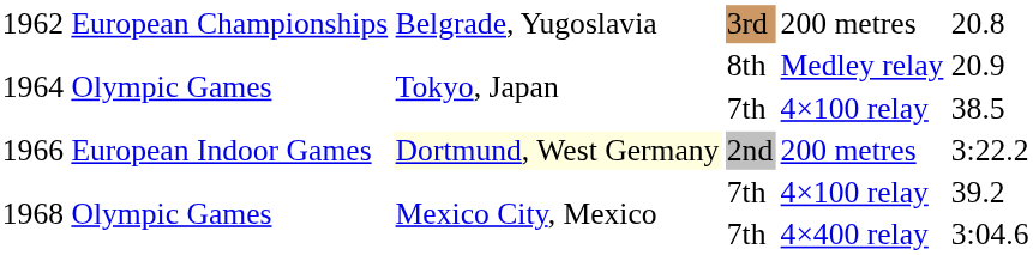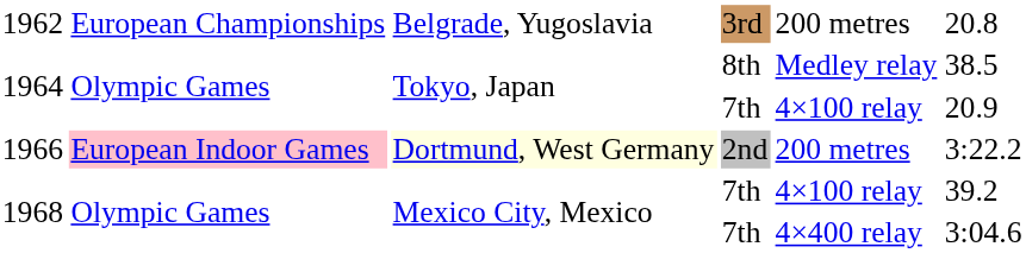1964 / 8th | column 6: 20.9 -> 38.5
1964 / 7th | column 6: 38.5 -> 20.9
1966 | column 2: no background -> pink background
